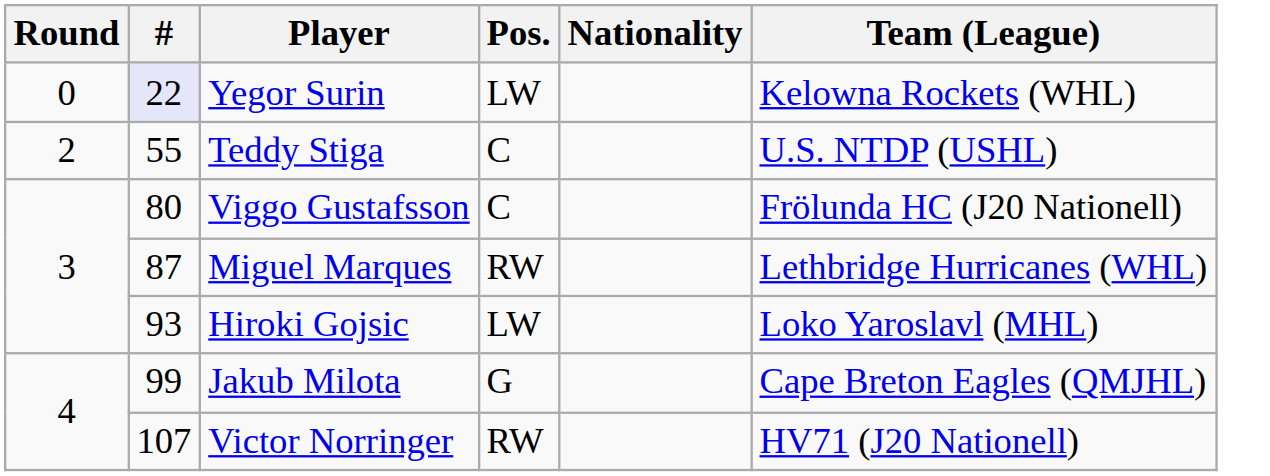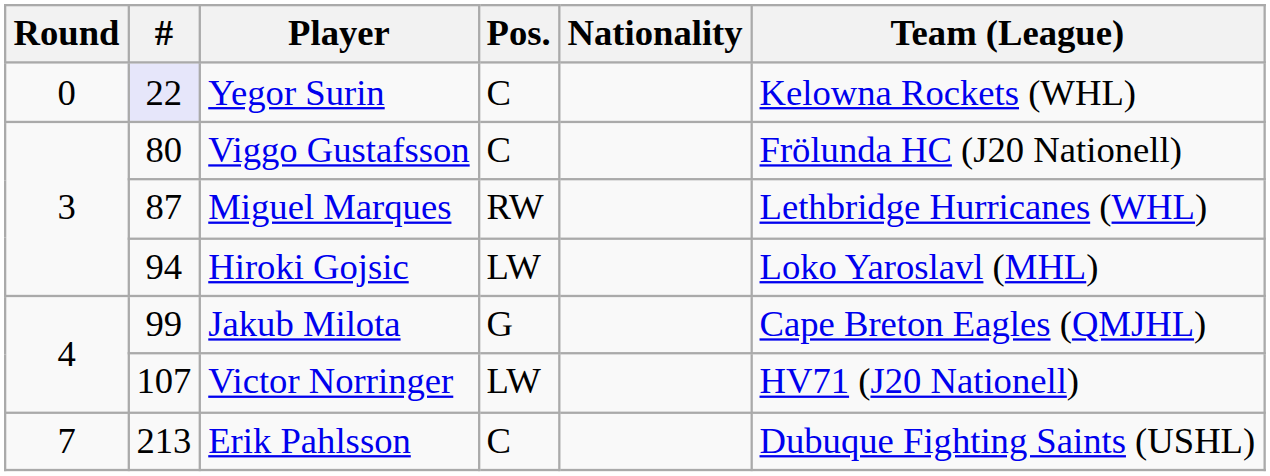Yegor Surin | Pos.: LW -> C
- row: 2 | 55 | Teddy Stiga | C | U.S. NTDP (USHL)
Hiroki Gojsic | #: 93 -> 94
Victor Norringer | Pos.: RW -> LW
+ row: 7 | 213 | Erik Pahlsson | C | Dubuque Fighting Saints (USHL)
